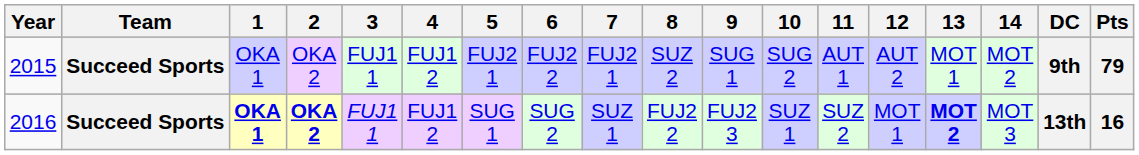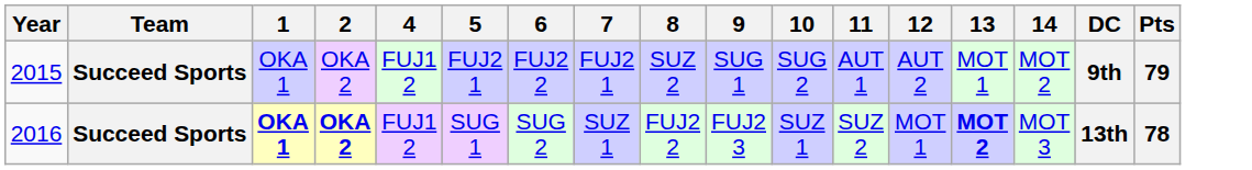- column: 3 | FUJ1 1 | FUJ1 1
2016 | Pts: 16 -> 78
